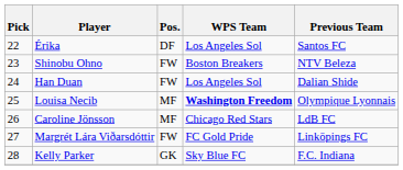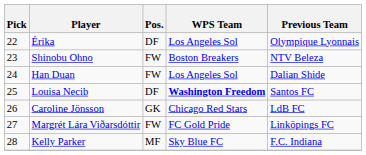Érika | Previous Team: Santos FC -> Olympique Lyonnais
Louisa Necib | Pos.: MF -> DF
Louisa Necib | Previous Team: Olympique Lyonnais -> Santos FC
Caroline Jönsson | Pos.: MF -> GK
Kelly Parker | Pos.: GK -> MF
